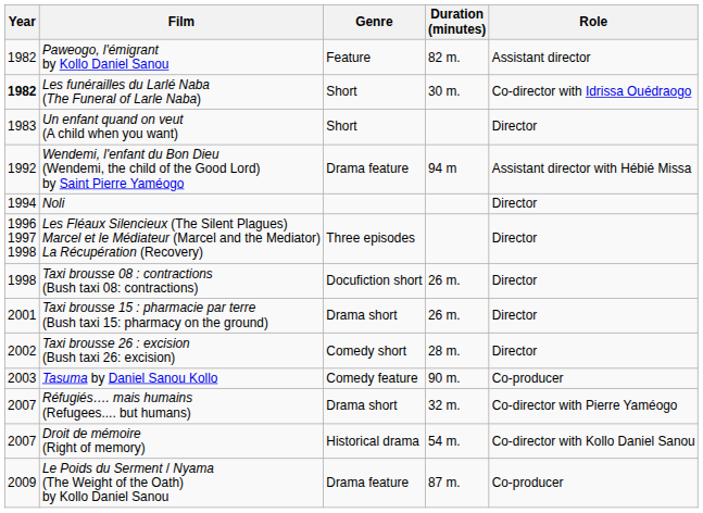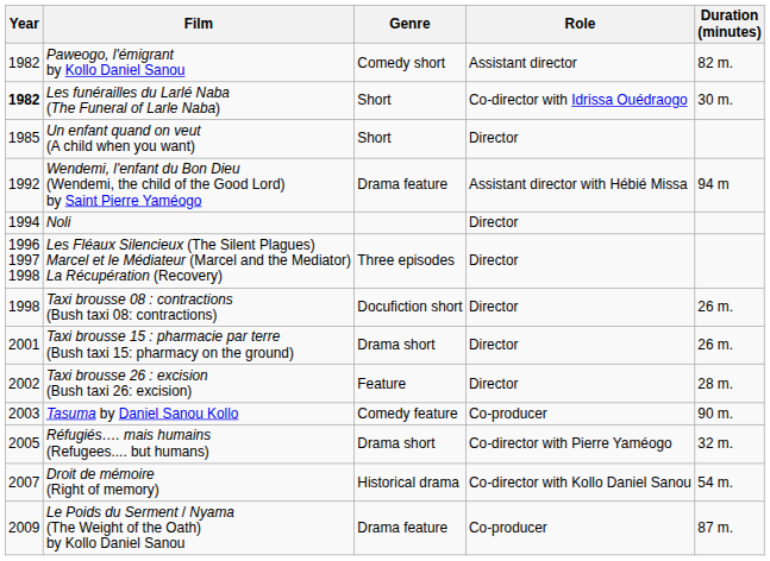columns swapped: Role <-> Duration (minutes)
Paweogo, l'émigrant by Kollo Daniel Sanou | Genre: Feature -> Comedy short
Un enfant quand on veut (A child when you want) | Year: 1983 -> 1985
Taxi brousse 26 : excision (Bush taxi 26: excision) | Genre: Comedy short -> Feature
Réfugiés…. mais humains (Refugees.... but humans) | Year: 2007 -> 2005
